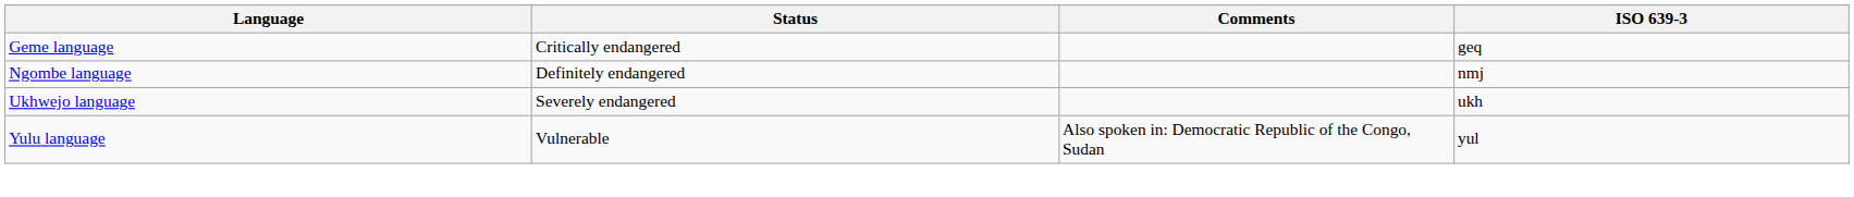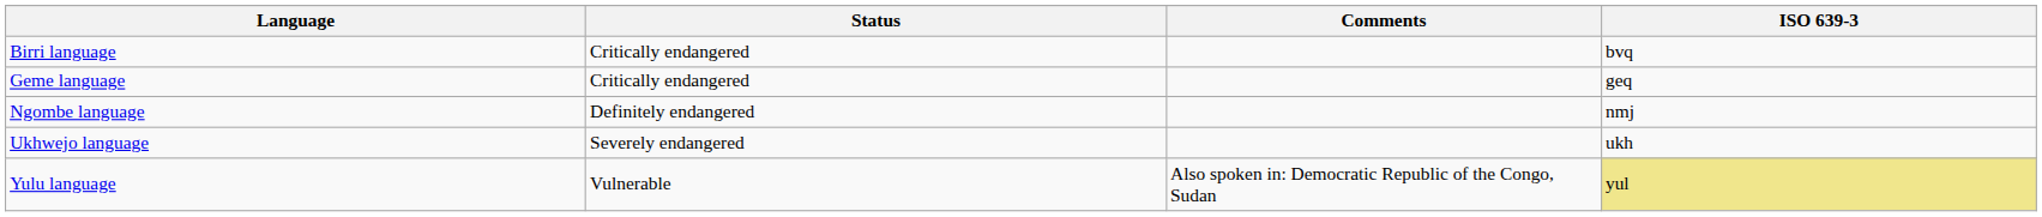+ row: Birri language | Critically endangered | bvq
Yulu language | ISO 639-3: no background -> khaki background
